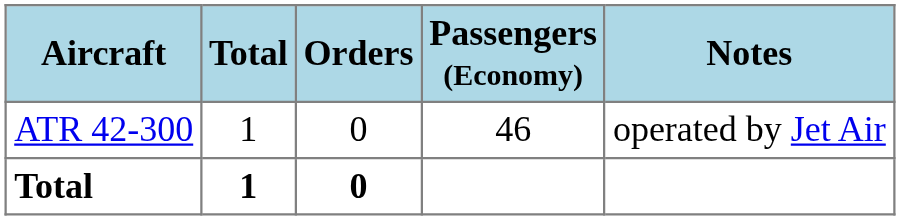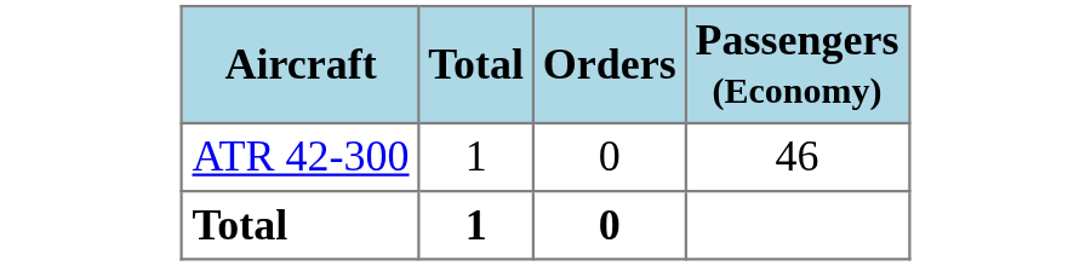- column: Notes | operated by Jet Air
